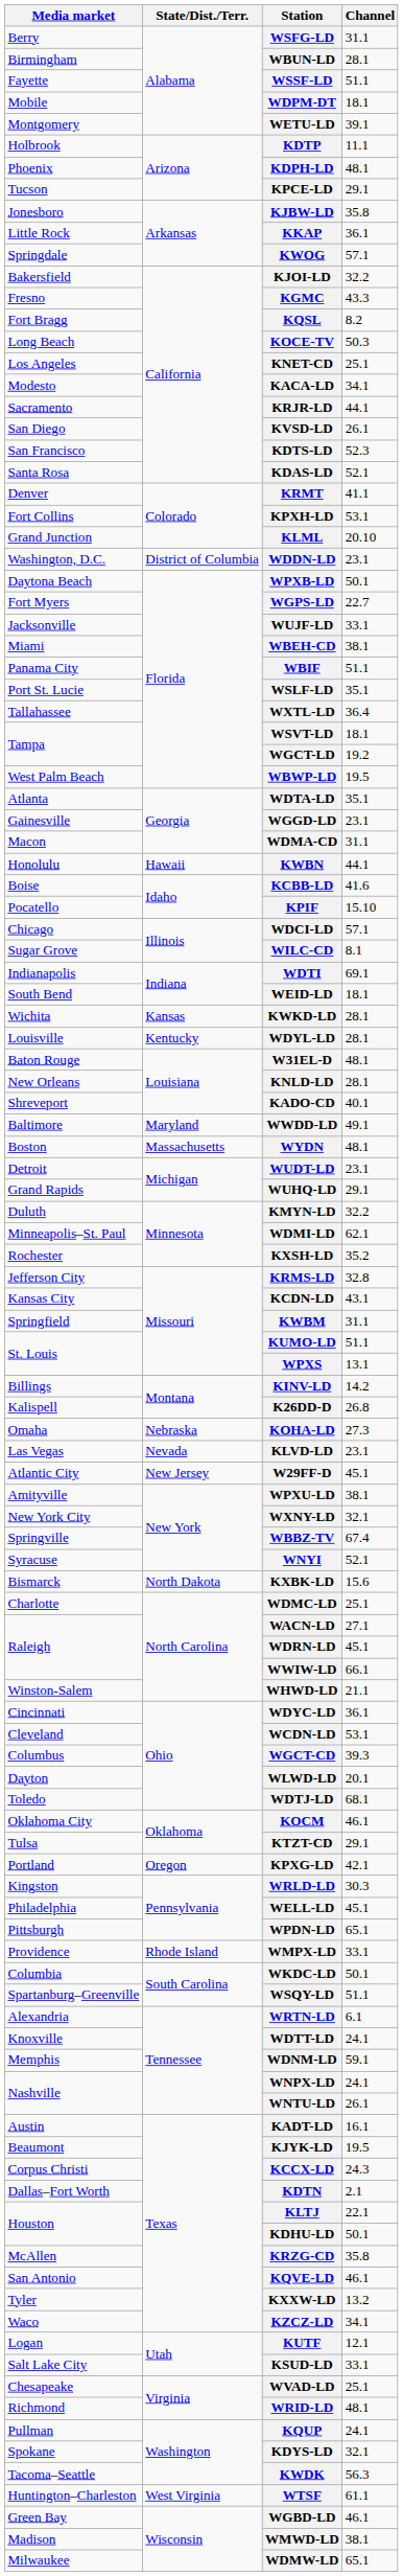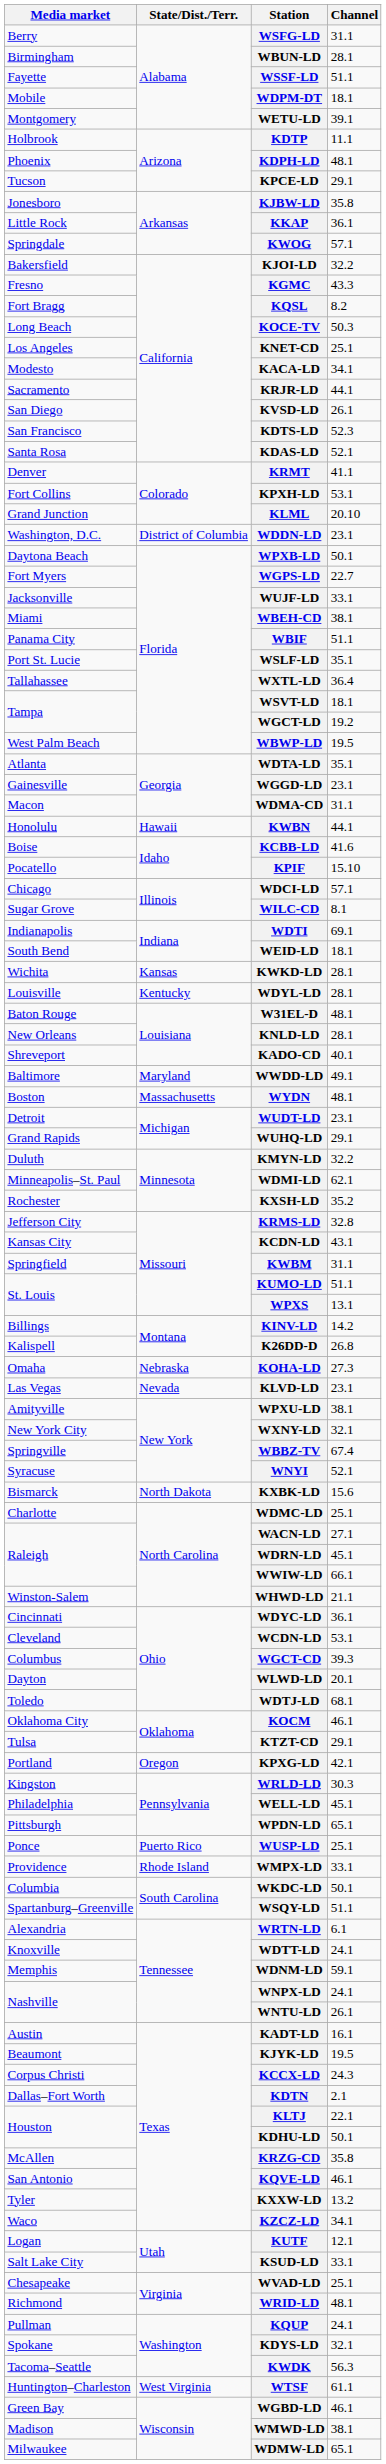- row: Atlantic City | New Jersey | W29FF-D | 45.1
+ row: Ponce | Puerto Rico | WUSP-LD | 25.1
